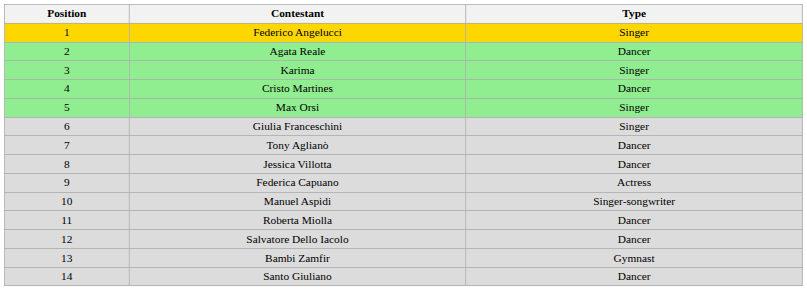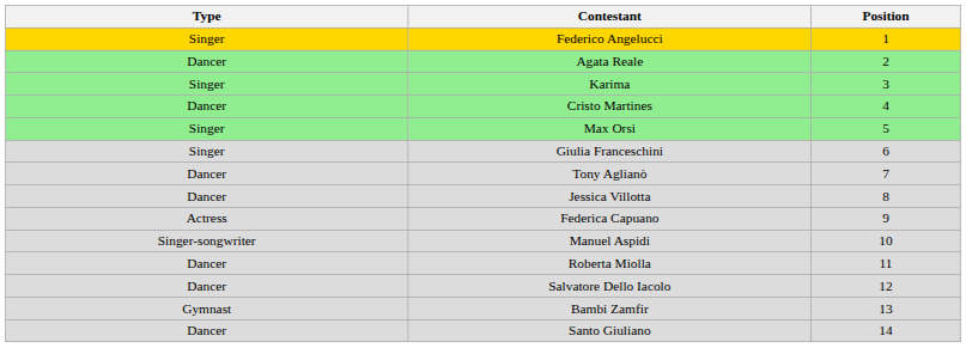columns swapped: Position <-> Type
